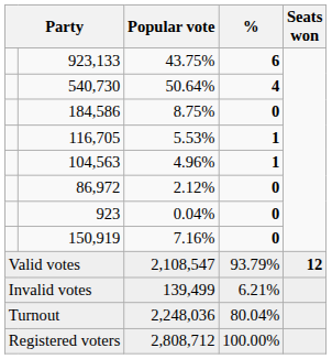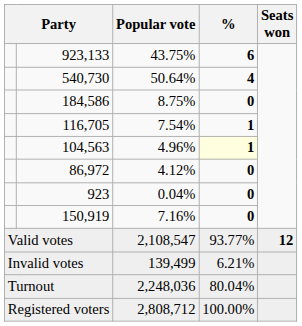116,705 | Popular vote: 5.53% -> 7.54%
104,563 | %: no background -> lightyellow background
86,972 | Popular vote: 2.12% -> 4.12%
Valid votes | %: 93.79% -> 93.77%
